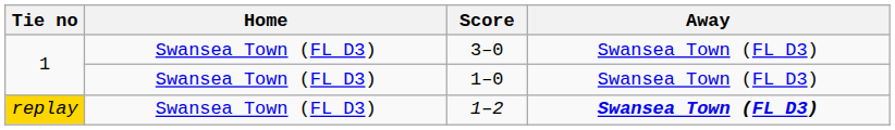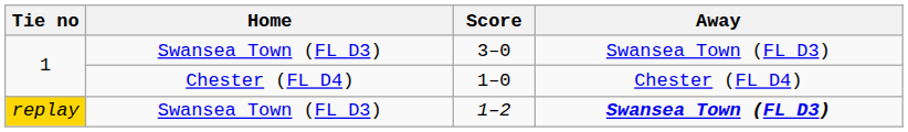1–0 | Home: Swansea Town (FL D3) -> Chester (FL D4)
1–0 | Away: Swansea Town (FL D3) -> Chester (FL D4)
